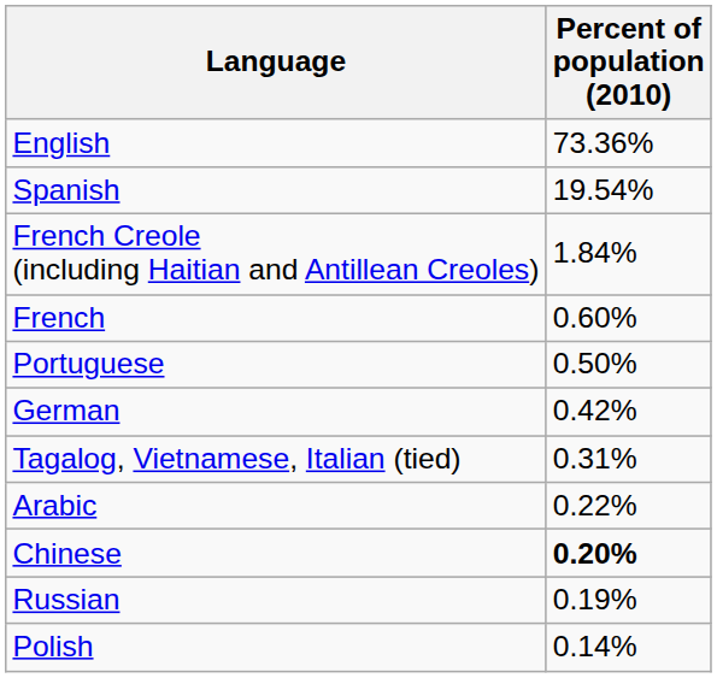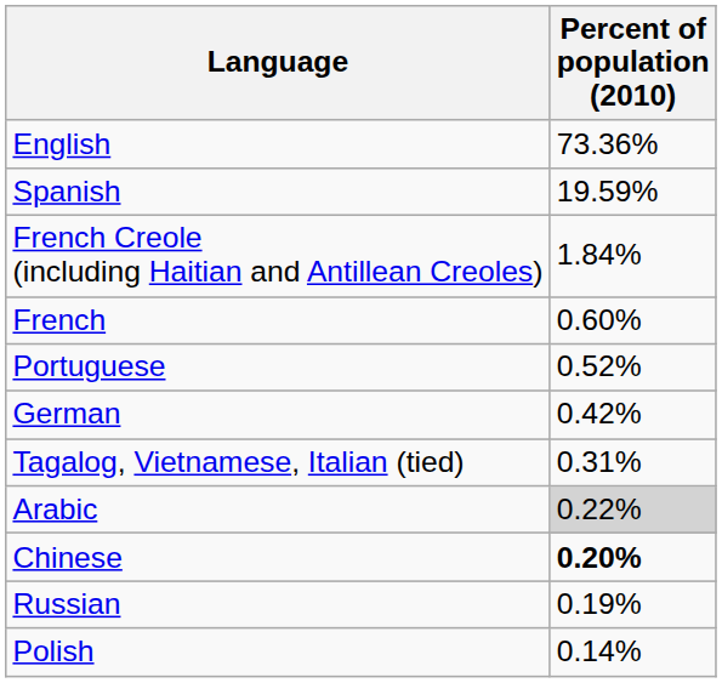Spanish | Percent of population (2010): 19.54% -> 19.59%
Portuguese | Percent of population (2010): 0.50% -> 0.52%
Arabic | Percent of population (2010): no background -> lightgrey background
